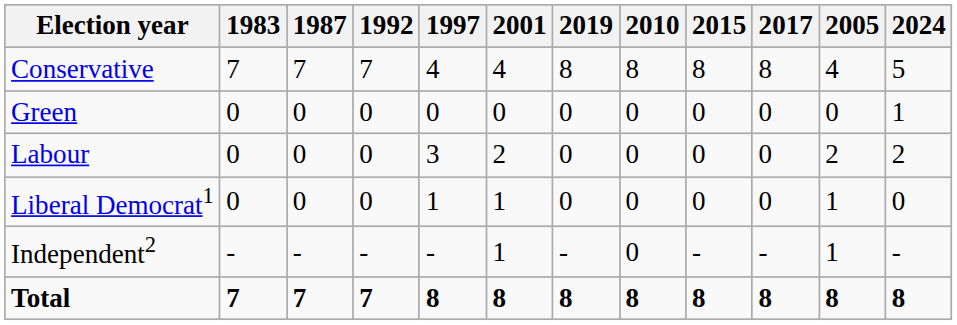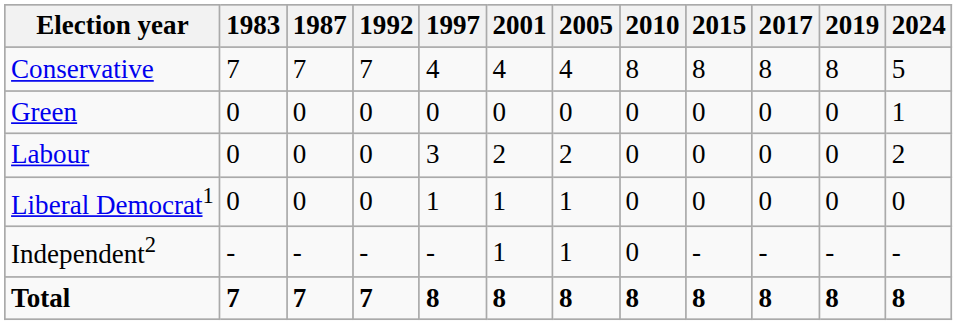columns swapped: 2005 <-> 2019
